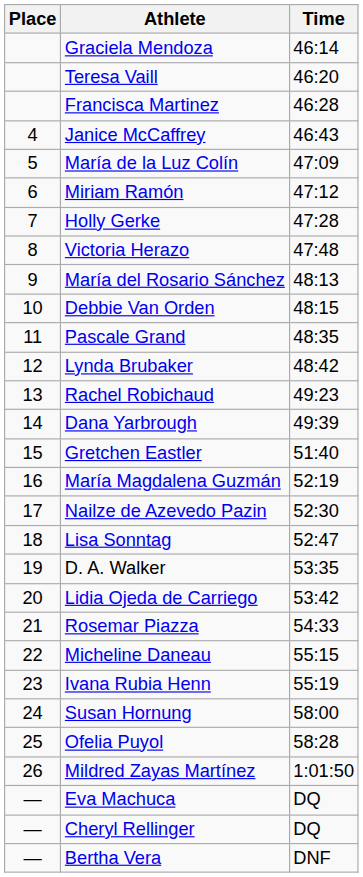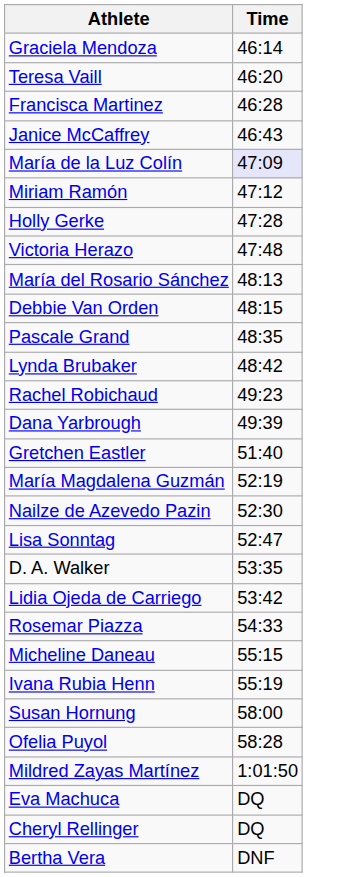- column: Place | 4 | 5 | 6 | 7 | 8 | 9 | 10 | 11 | 12 | 13 | 14 | 15 | 16 | 17 | 18 | 19 | 20 | 21 | 22 | 23 | 24 | 25 | 26 | — | — | —
María de la Luz Colín | Time: no background -> lavender background
